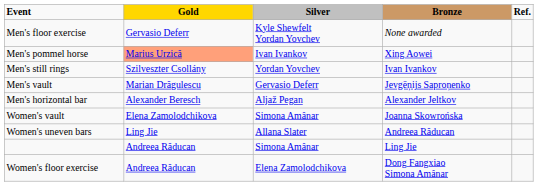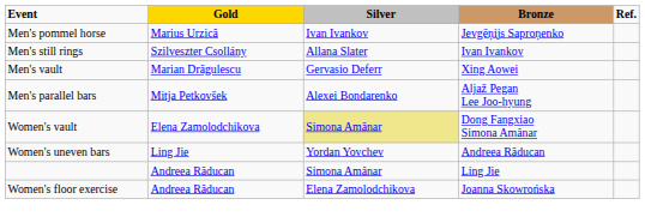- row: Men's floor exercise | Gervasio Deferr | Kyle Shewfelt Yordan Yovchev | None awarded
Men's pommel horse | Gold: lightsalmon background -> no background
Men's pommel horse | Bronze: Xing Aowei -> Jevgēņijs Saproņenko
Men's still rings | Silver: Yordan Yovchev -> Allana Slater
Men's vault | Bronze: Jevgēņijs Saproņenko -> Xing Aowei
+ row: Men's parallel bars | Mitja Petkovšek | Alexei Bondarenko | Aljaž Pegan Lee Joo-hyung
- row: Men's horizontal bar | Alexander Beresch | Aljaž Pegan | Alexander Jeltkov
Women's vault | Silver: no background -> khaki background
Women's vault | Bronze: Joanna Skowrońska -> Dong Fangxiao Simona Amânar
Women's uneven bars | Silver: Allana Slater -> Yordan Yovchev
Women's floor exercise | Bronze: Dong Fangxiao Simona Amânar -> Joanna Skowrońska
